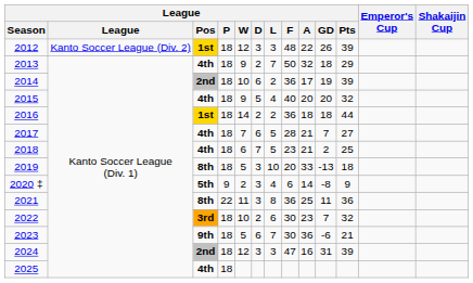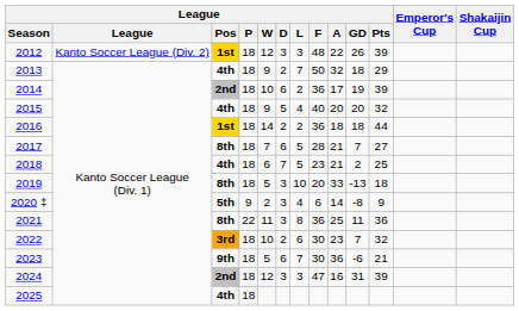2017 | League / Pos: 4th -> 8th
